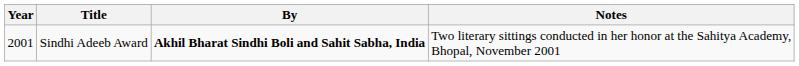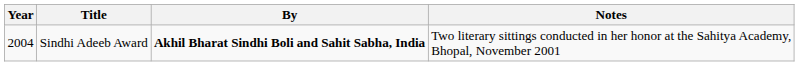Sindhi Adeeb Award | Year: 2001 -> 2004
